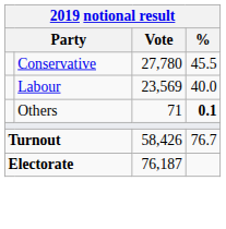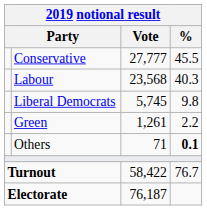Conservative | Vote: 27,780 -> 27,777
Labour | Vote: 23,569 -> 23,568
Labour | %: 40.0 -> 40.3
+ row: Liberal Democrats | 5,745 | 9.8
+ row: Green | 1,261 | 2.2
Turnout | Vote: 58,426 -> 58,422
